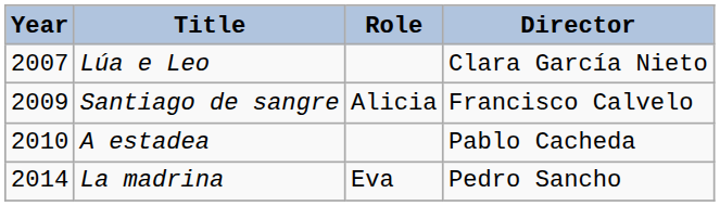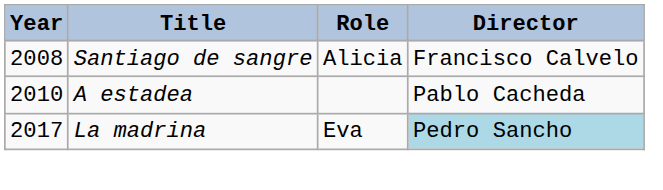- row: 2007 | Lúa e Leo | Clara García Nieto
Santiago de sangre | Year: 2009 -> 2008
La madrina | Year: 2014 -> 2017
La madrina | Director: no background -> lightblue background
